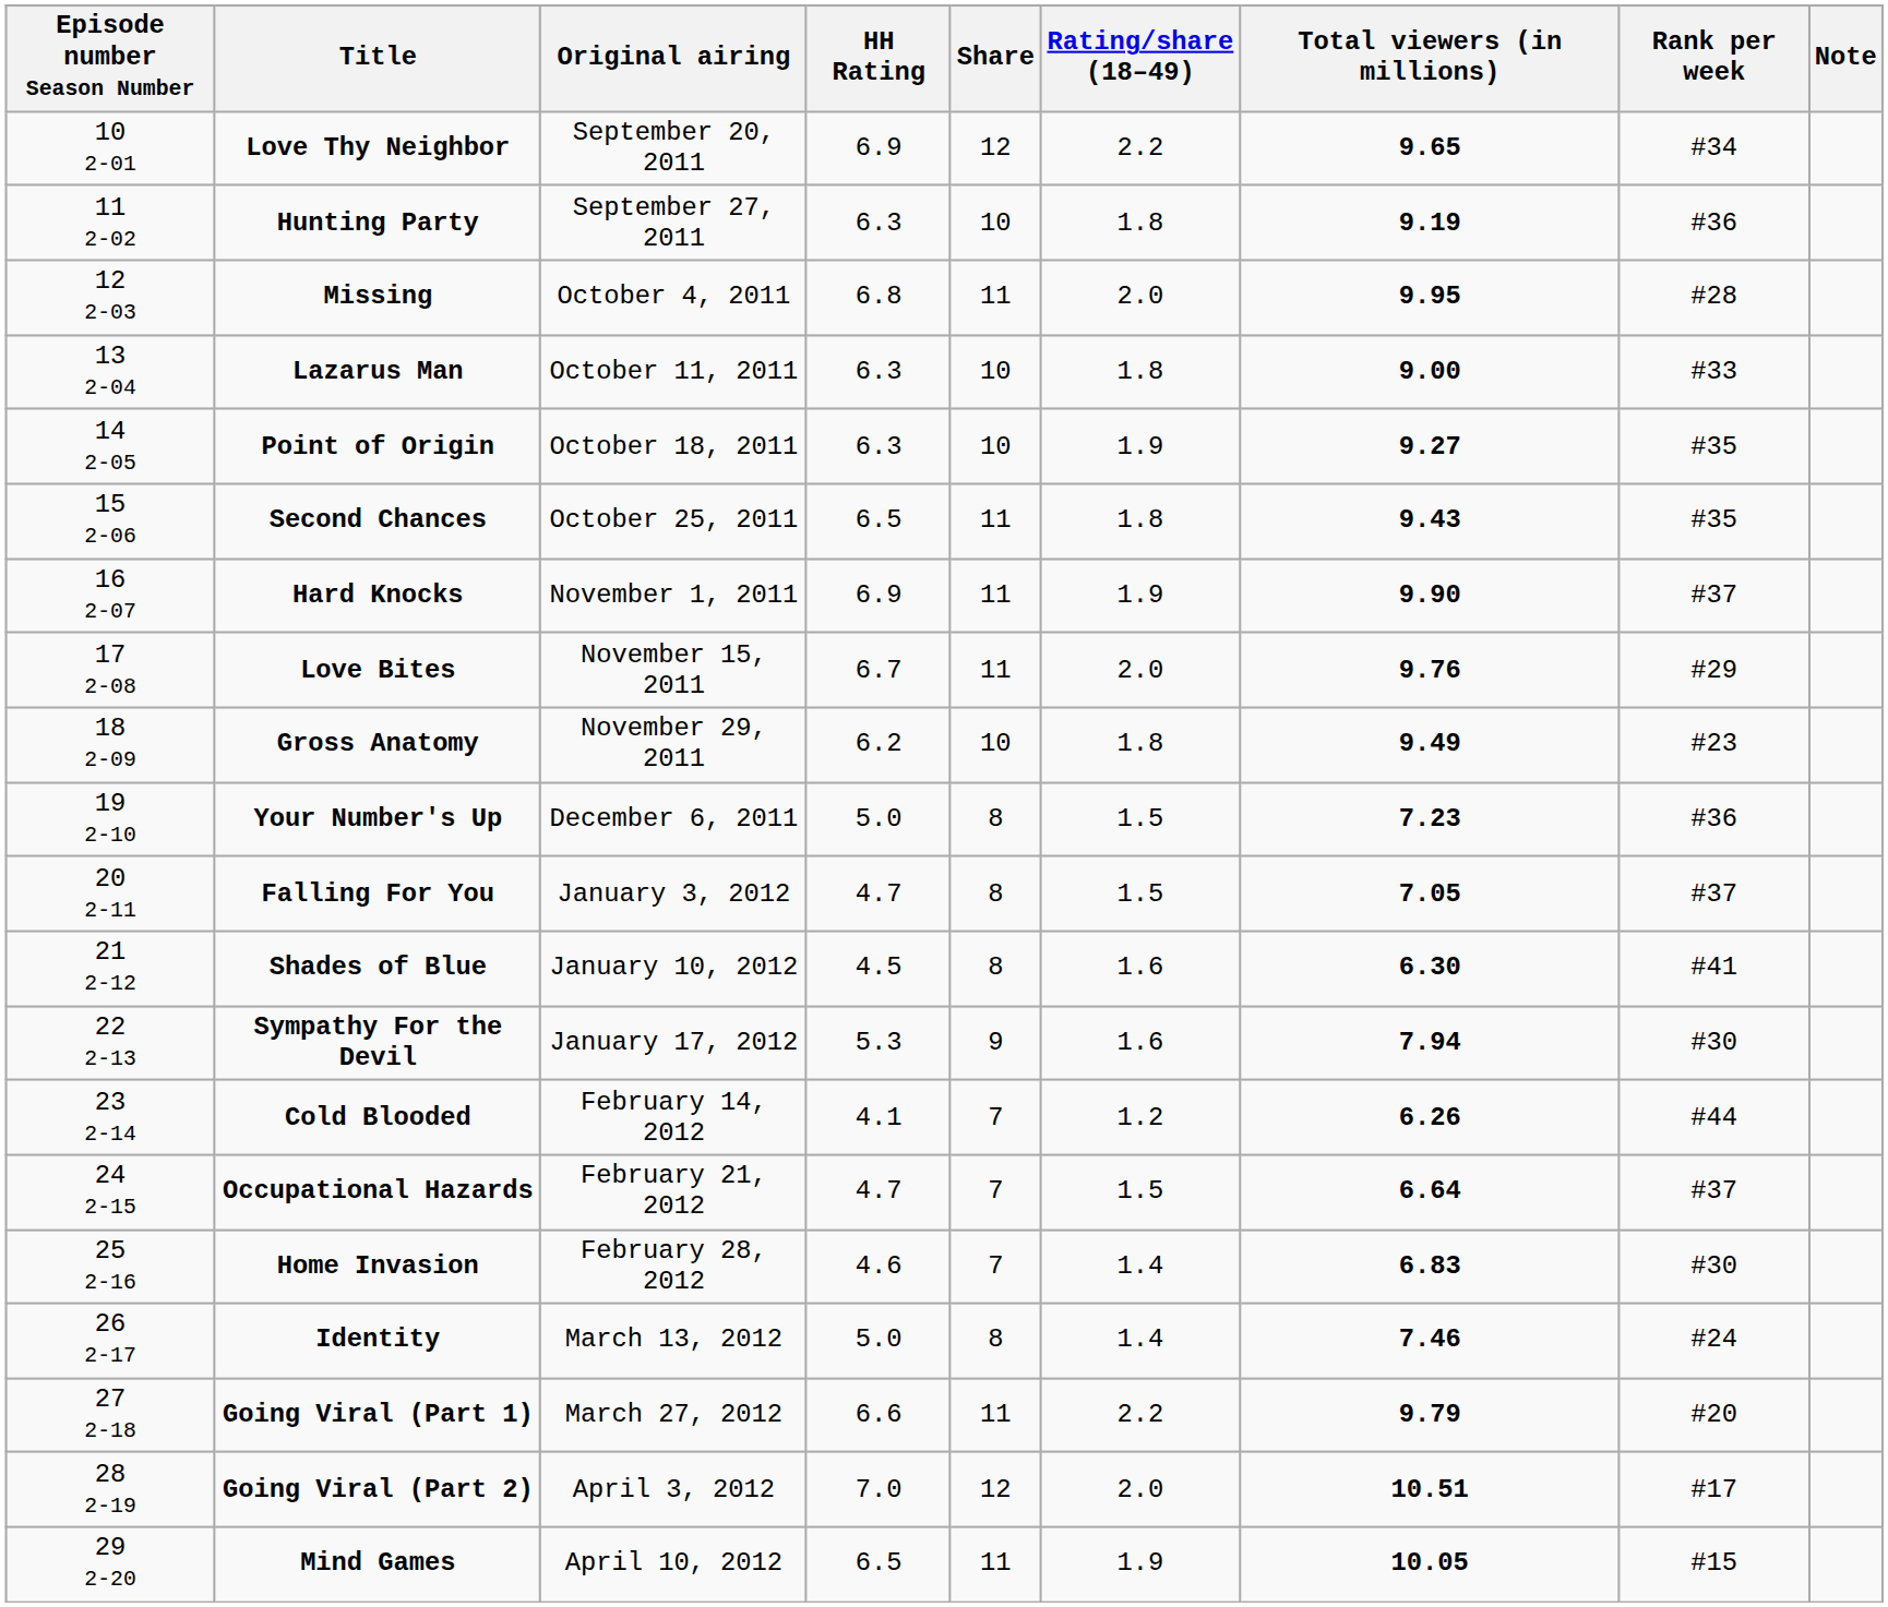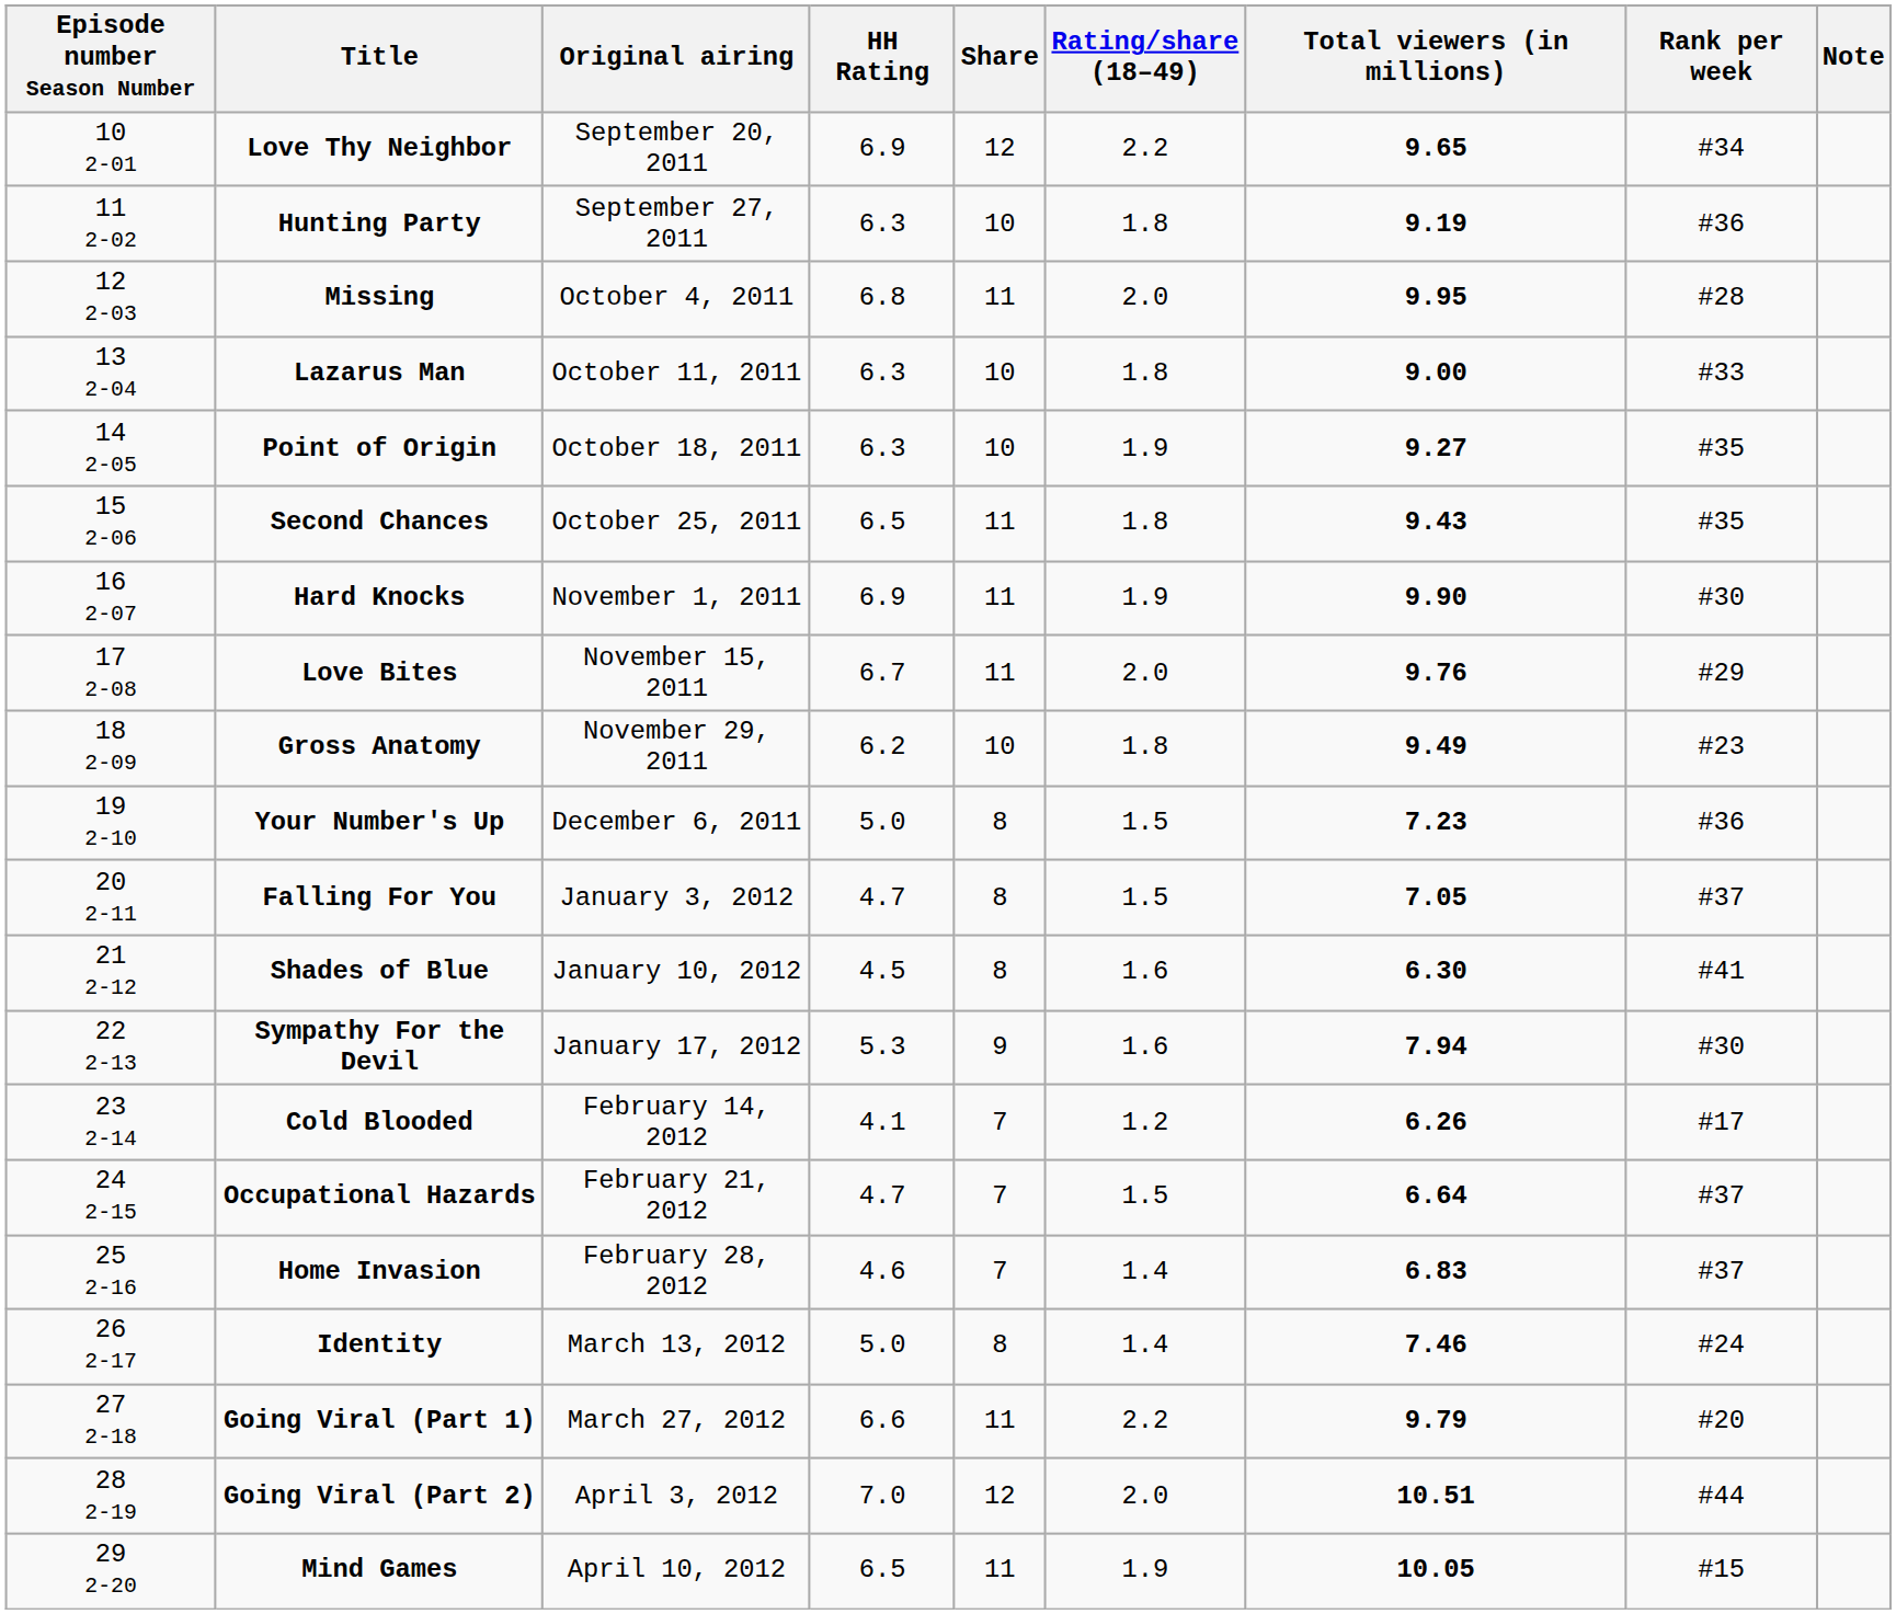Hard Knocks | Rank per week: #37 -> #30
Cold Blooded | Rank per week: #44 -> #17
Home Invasion | Rank per week: #30 -> #37
Going Viral (Part 2) | Rank per week: #17 -> #44
